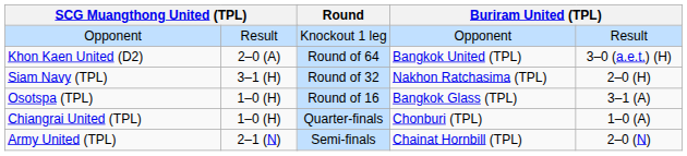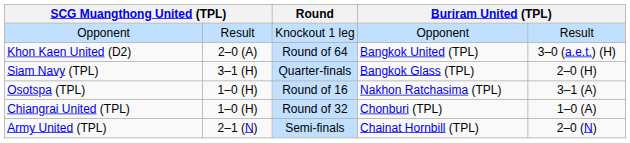Siam Navy (TPL) | Round: Round of 32 -> Quarter-finals
Siam Navy (TPL) | column 6: Nakhon Ratchasima (TPL) -> Bangkok Glass (TPL)
Osotspa (TPL) | column 6: Bangkok Glass (TPL) -> Nakhon Ratchasima (TPL)
Chiangrai United (TPL) | Round: Quarter-finals -> Round of 32
